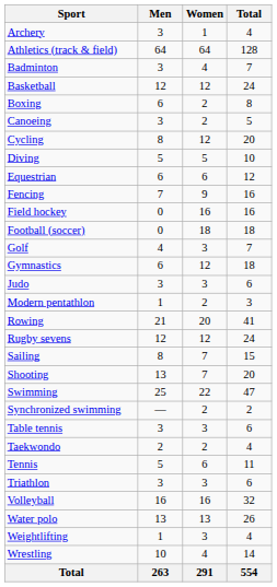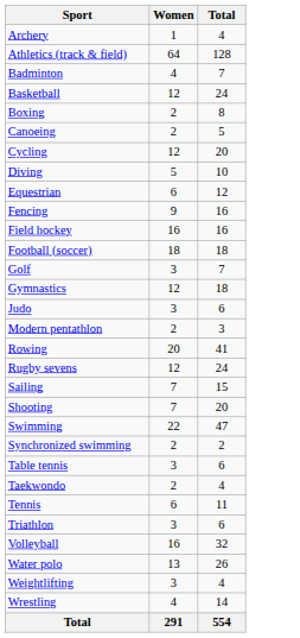- column: Men | 3 | 64 | 3 | 12 | 6 | 3 | 8 | 5 | 6 | 7 | 0 | 0 | 4 | 6 | 3 | 1 | 21 | 12 | 8 | 13 | 25 | — | 3 | 2 | 5 | 3 | 16 | 13 | 1 | 10 | 263
